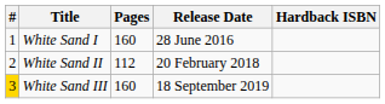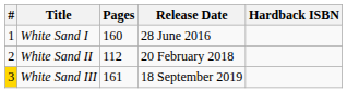White Sand III | Pages: 160 -> 161
